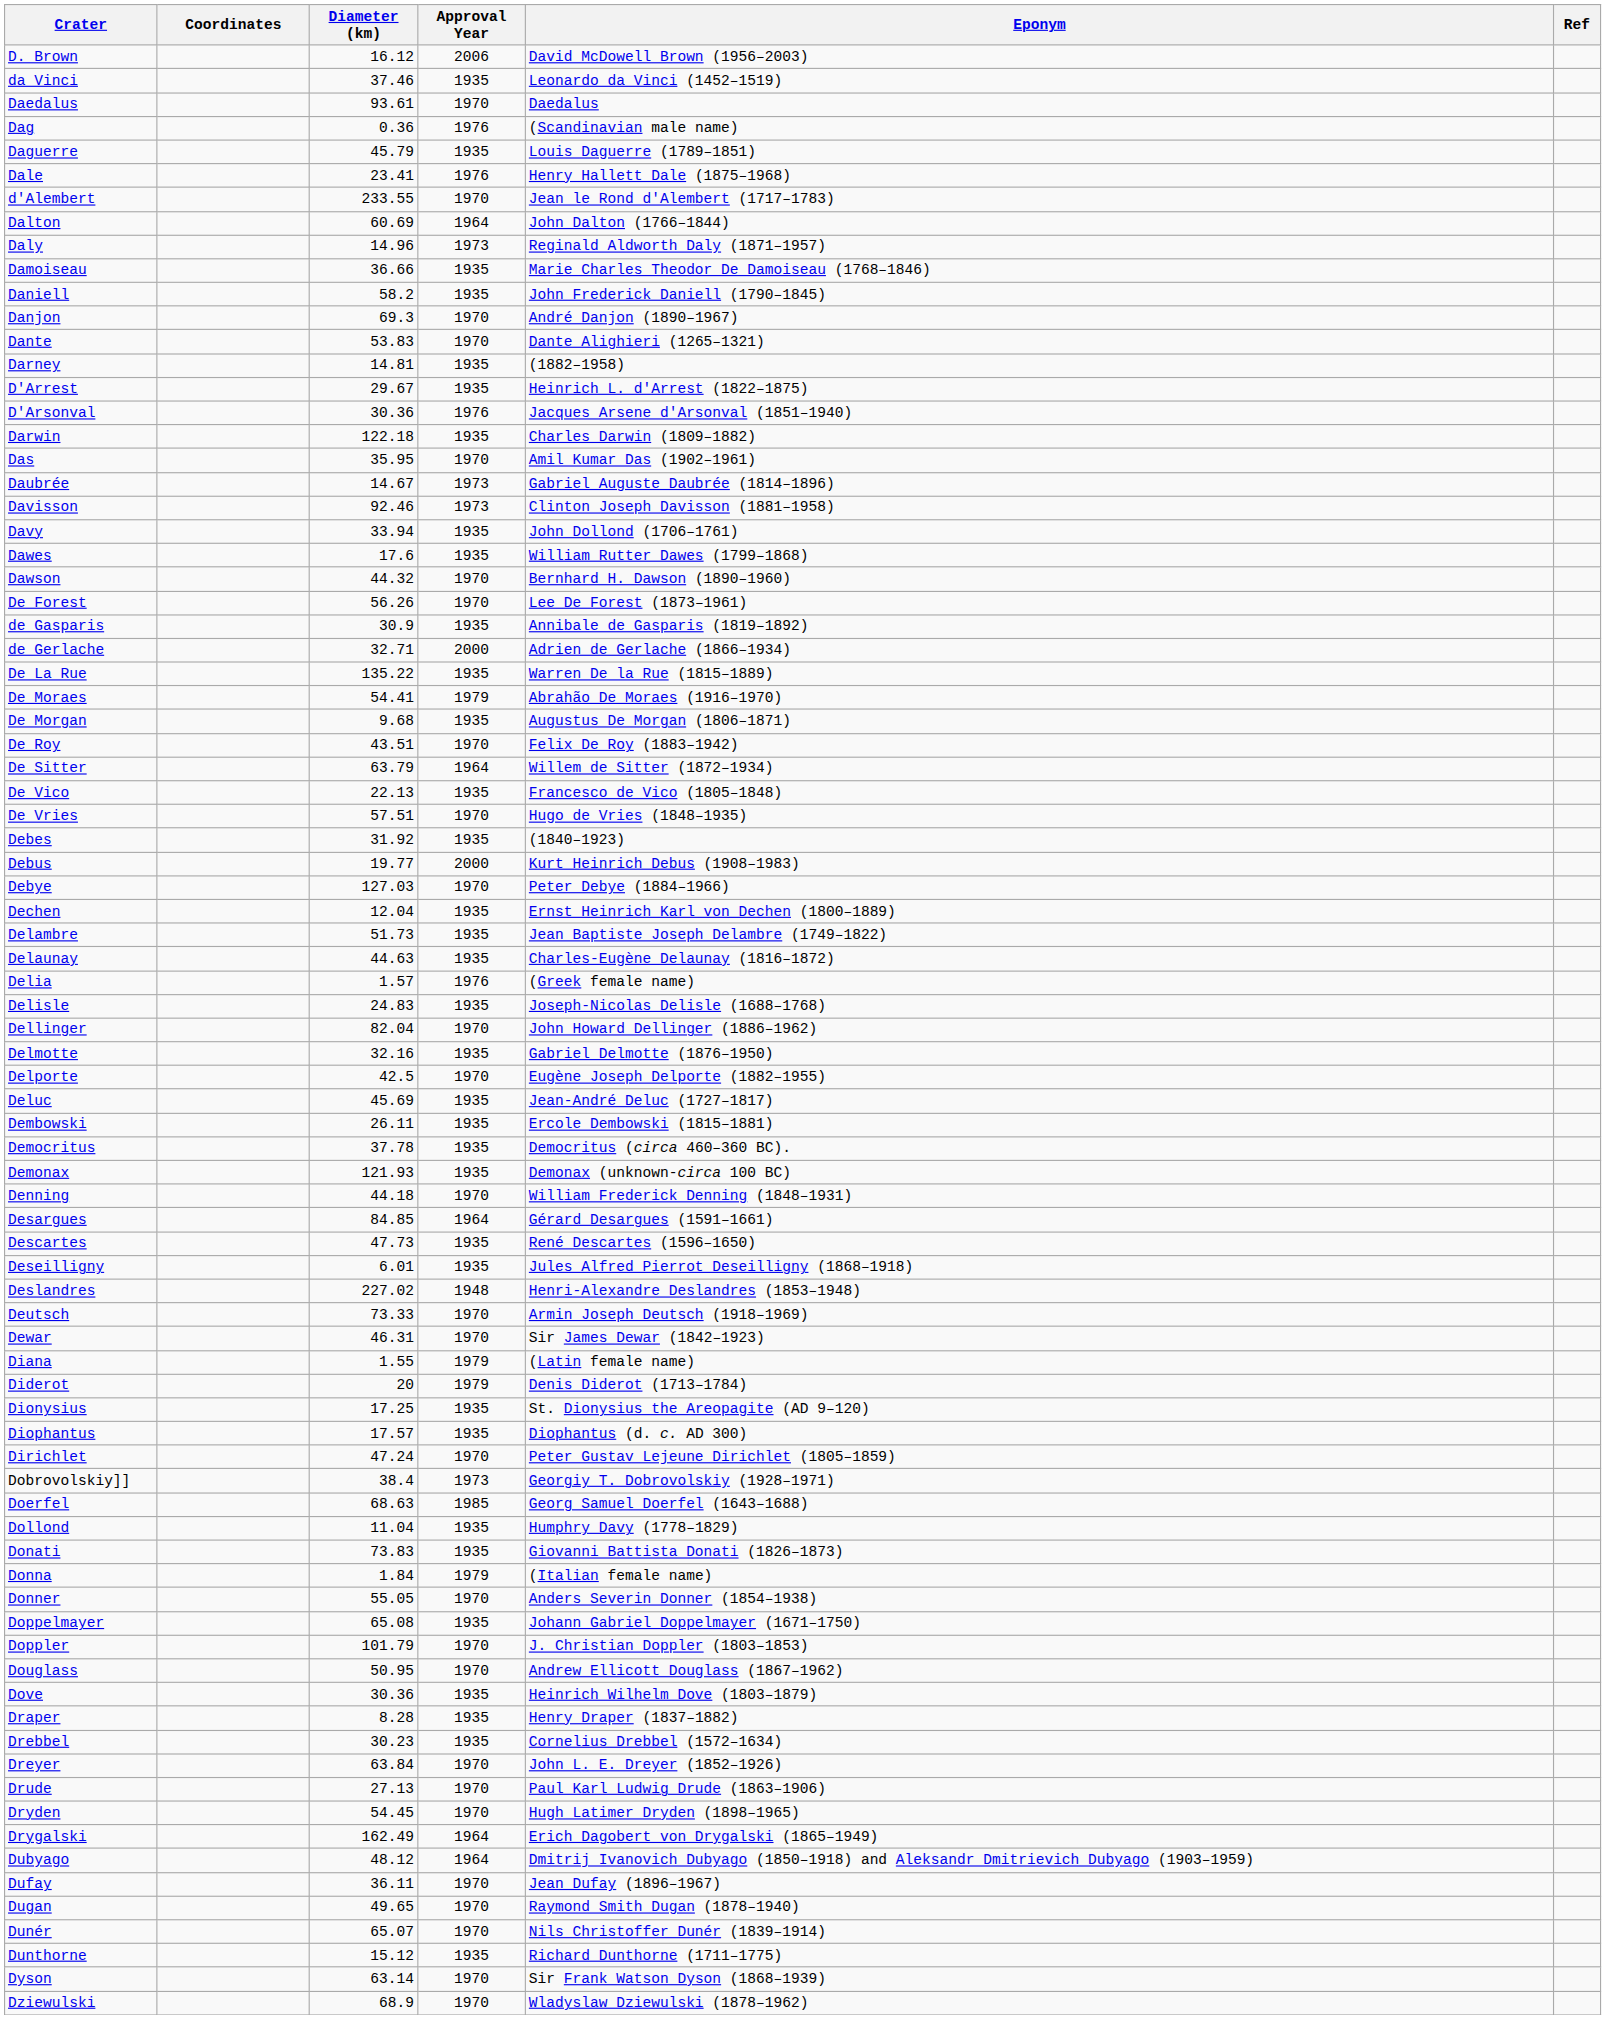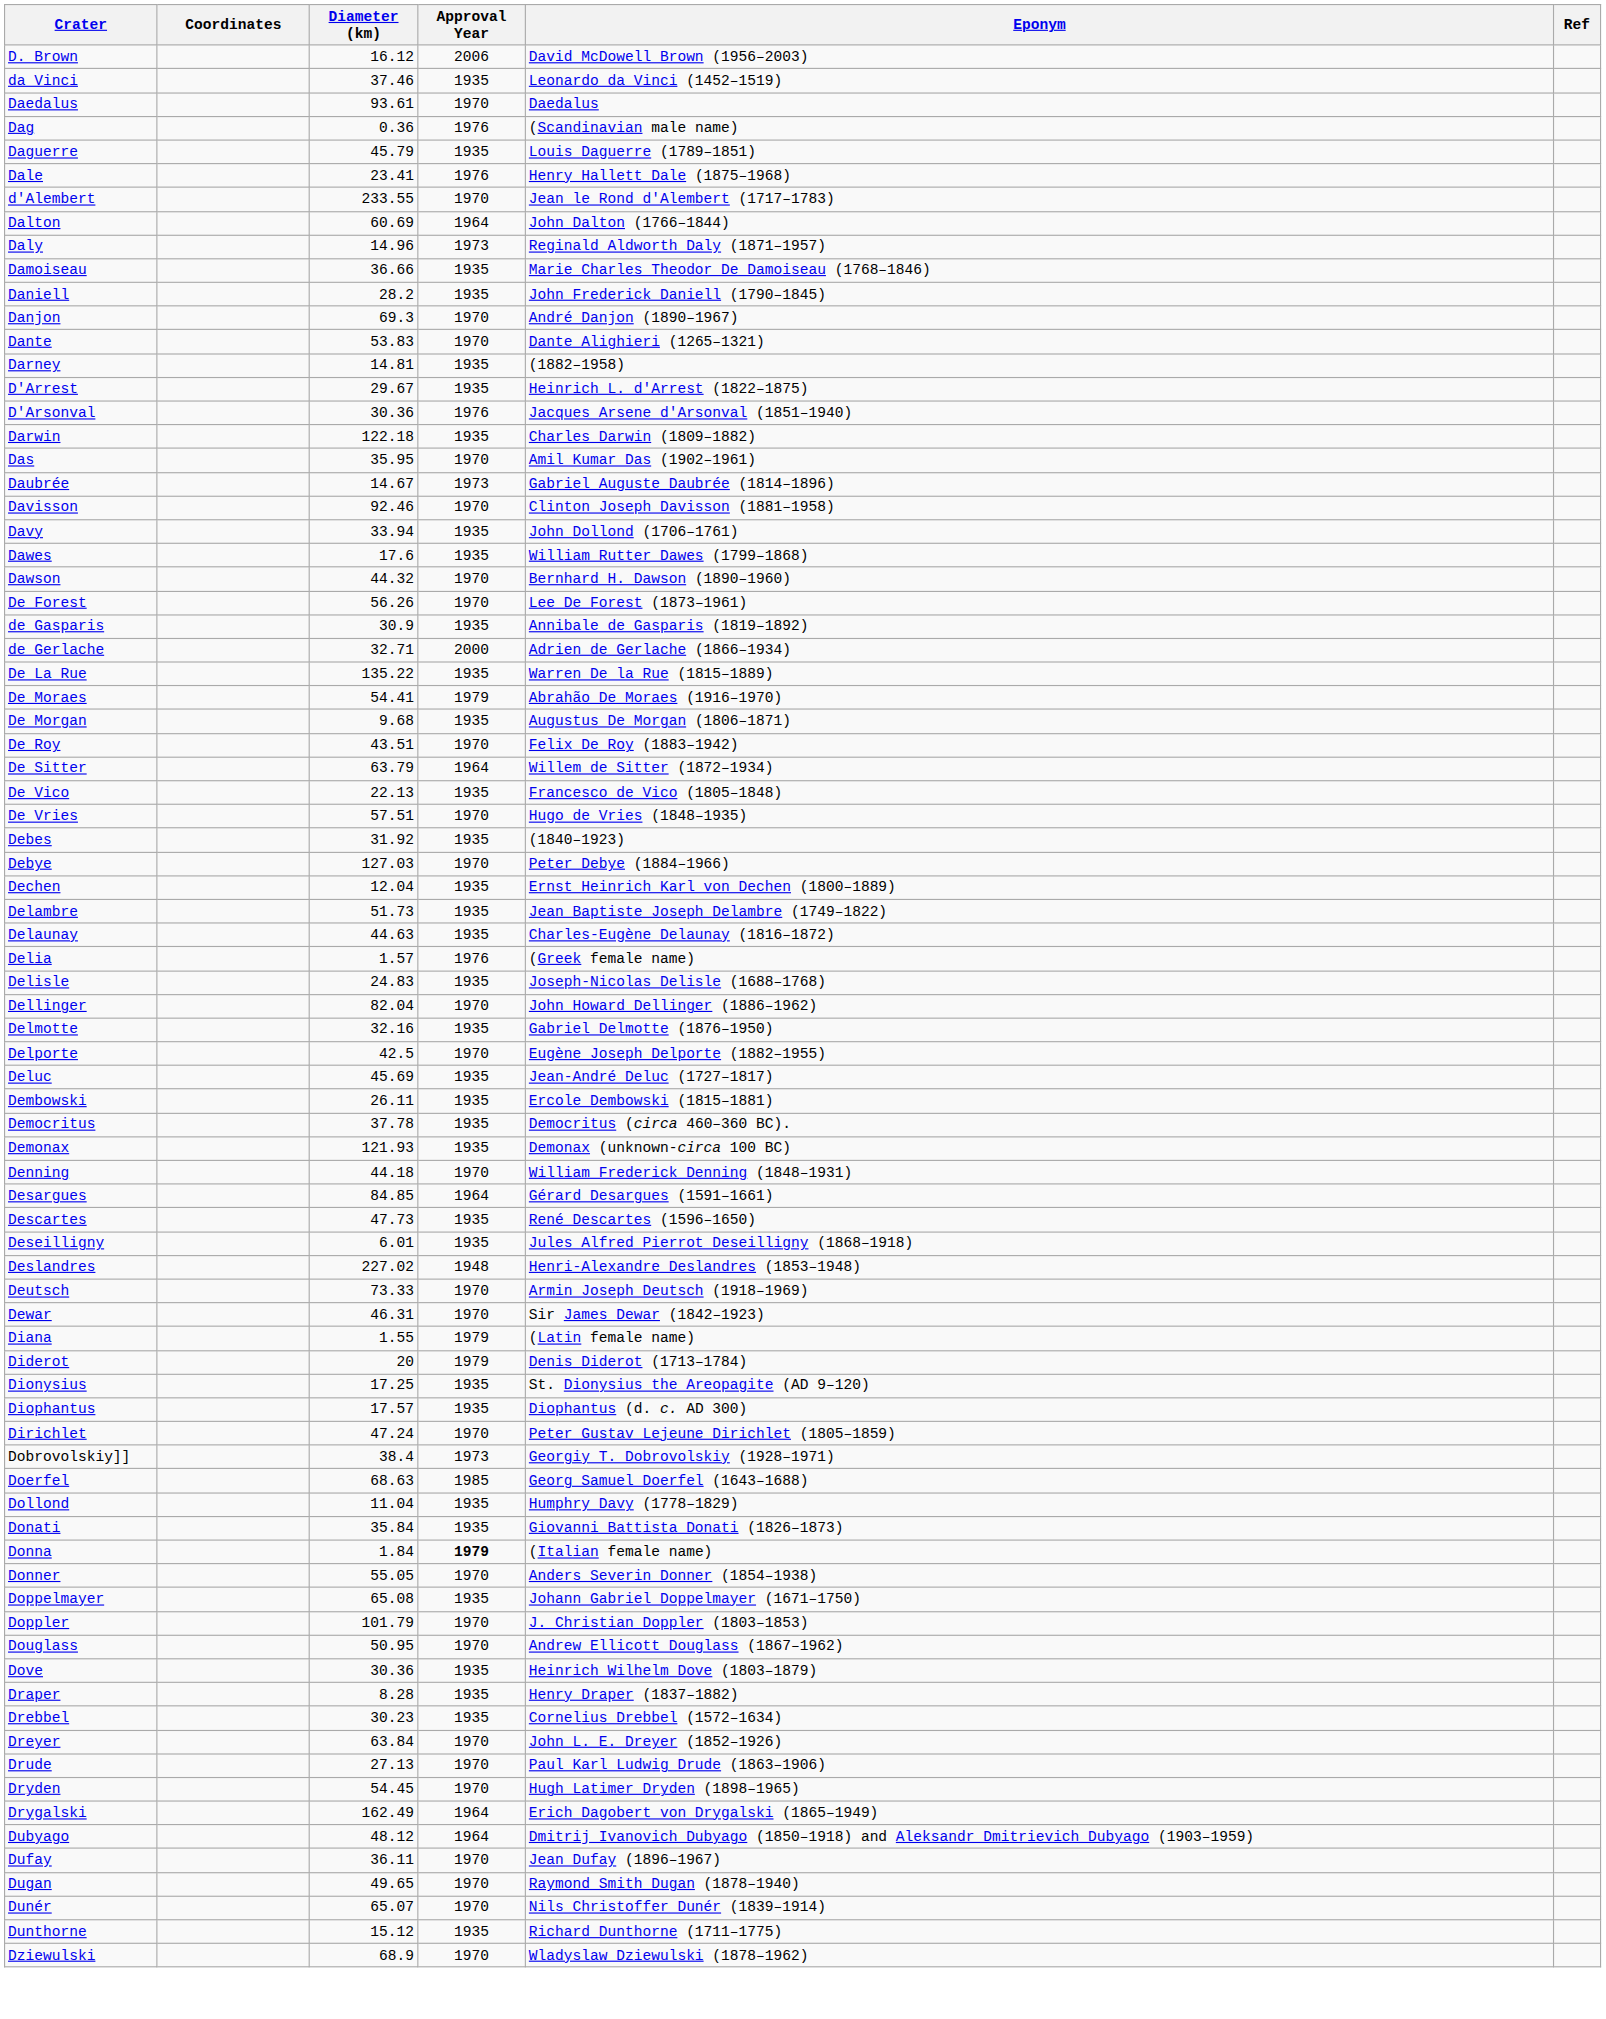Daniell | Diameter (km): 58.2 -> 28.2
Davisson | Approval Year: 1973 -> 1970
- row: Debus | 19.77 | 2000 | Kurt Heinrich Debus (1908–1983)
Donati | Diameter (km): 73.83 -> 35.84
Donna | Approval Year: normal -> bold
- row: Dyson | 63.14 | 1970 | Sir Frank Watson Dyson (1868–1939)
